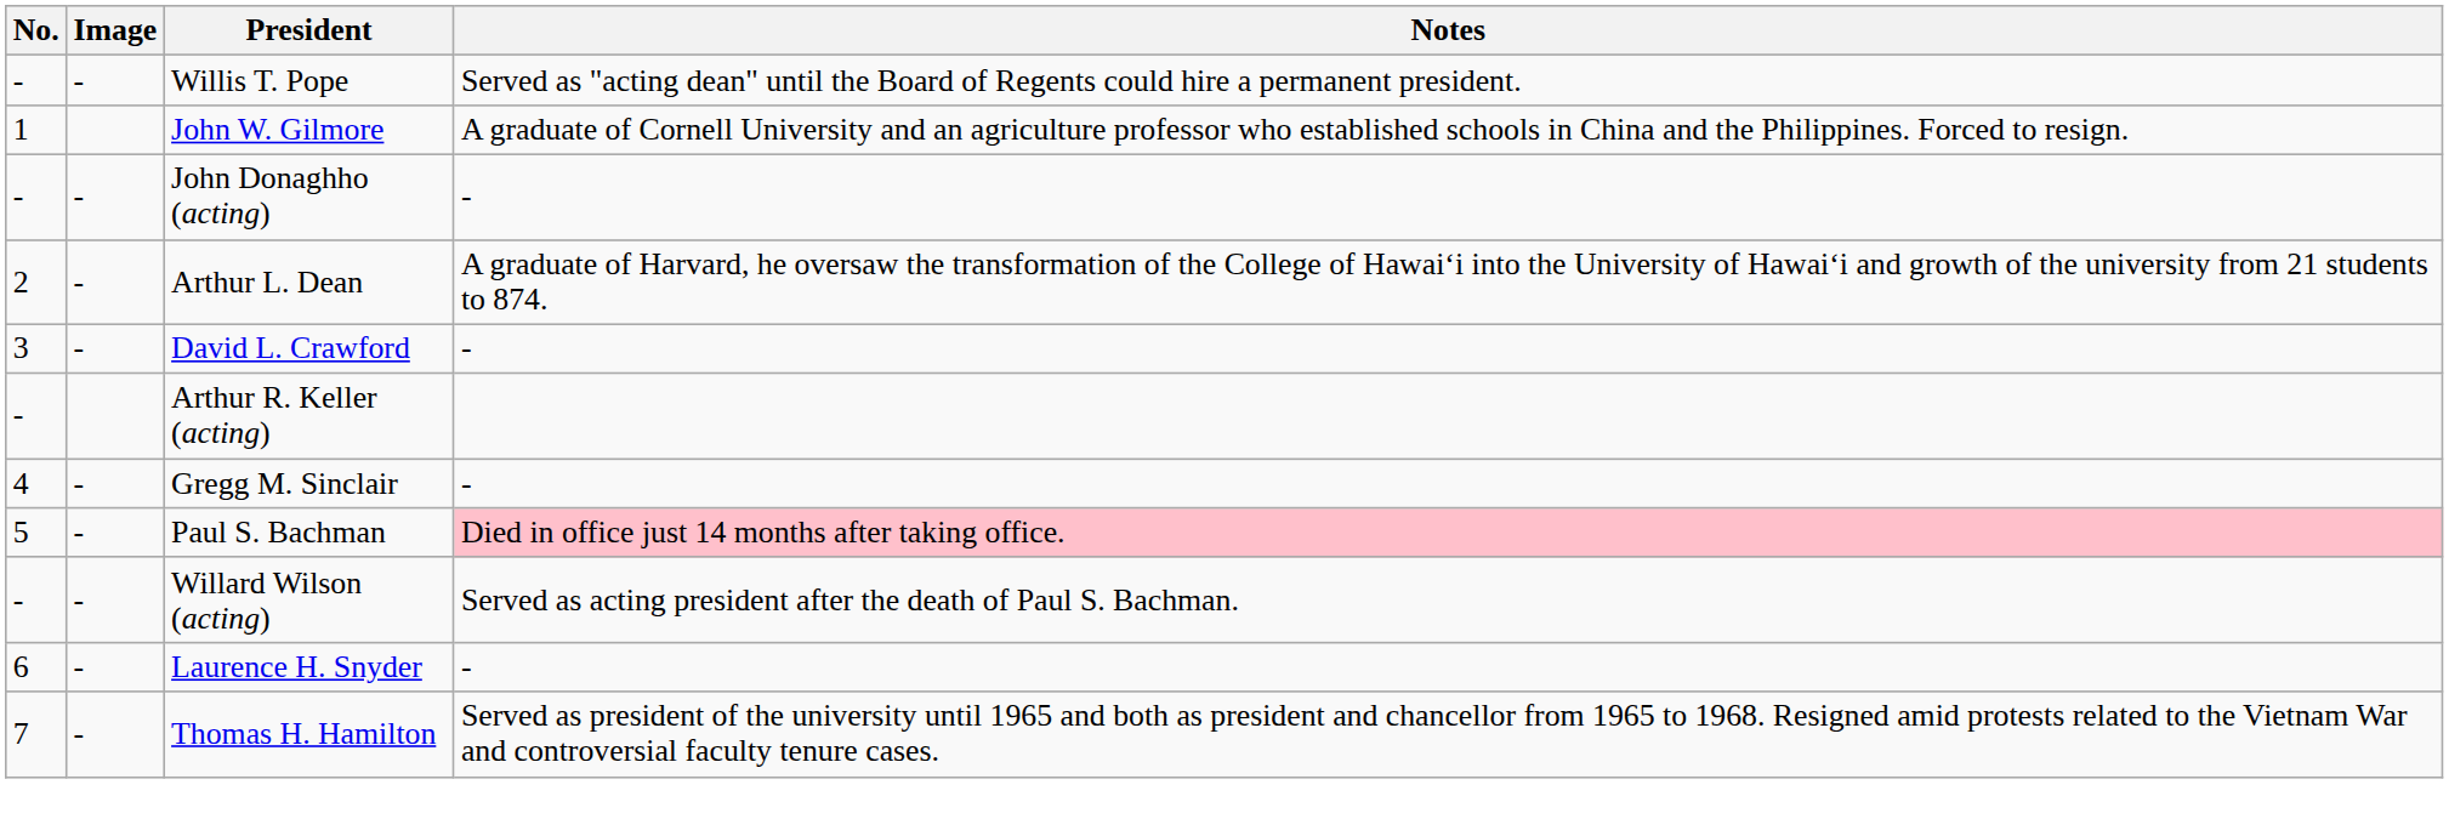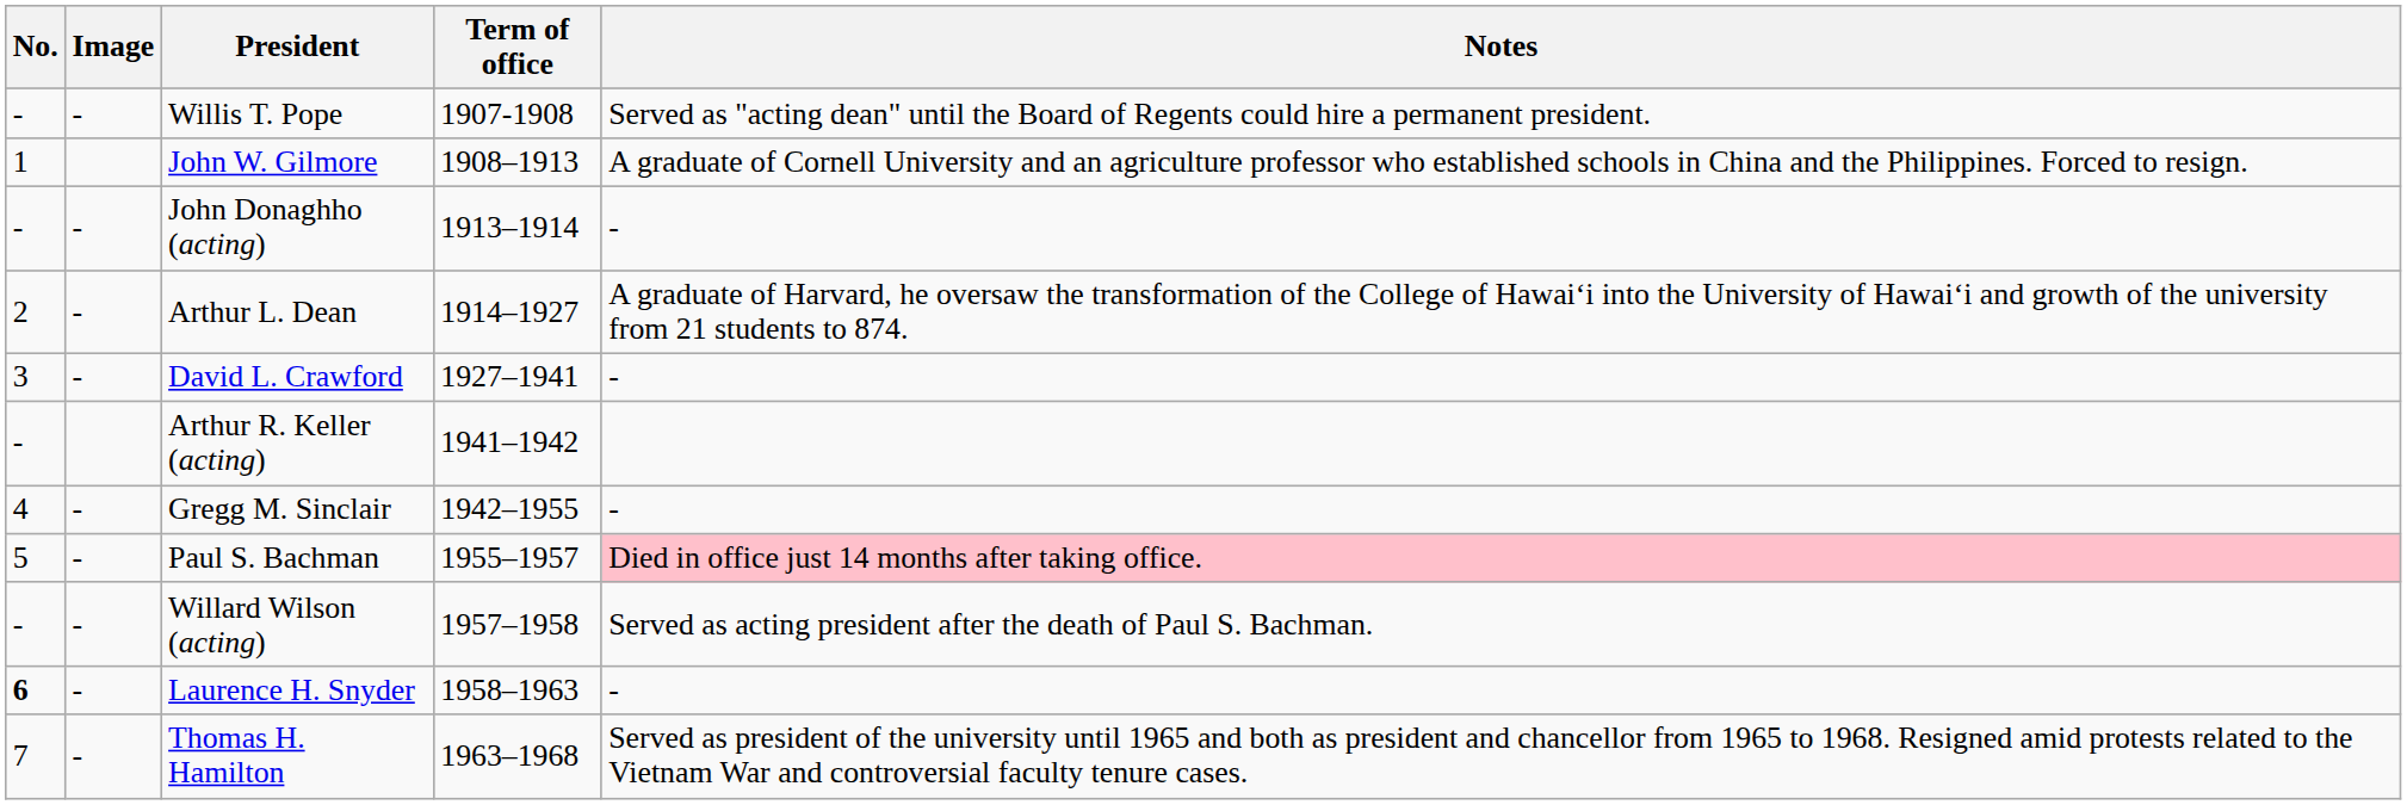+ column: Term of office | 1907-1908 | 1908–1913 | 1913–1914 | 1914–1927 | 1927–1941 | 1941–1942 | 1942–1955 | 1955–1957 | 1957–1958 | 1958–1963 | 1963–1968
Laurence H. Snyder | No.: normal -> bold
